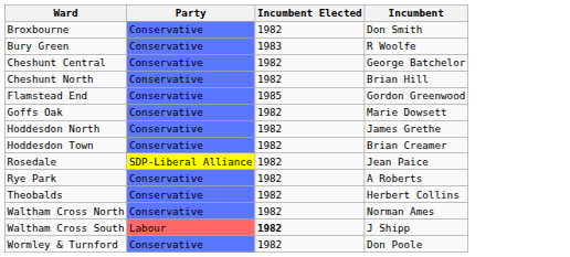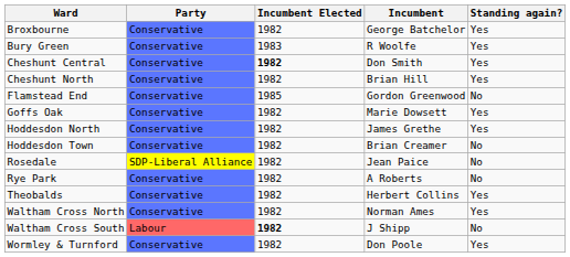+ column: Standing again? | Yes | Yes | Yes | Yes | No | Yes | Yes | No | No | No | Yes | Yes | No | Yes
Broxbourne | Incumbent: Don Smith -> George Batchelor
Cheshunt Central | Incumbent Elected: normal -> bold
Cheshunt Central | Incumbent: George Batchelor -> Don Smith
